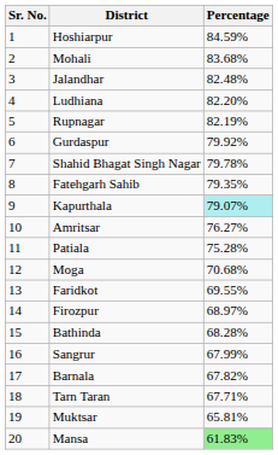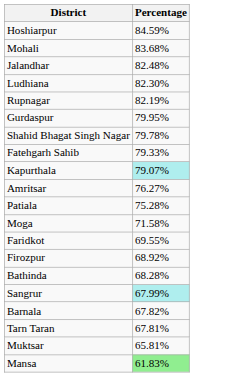- column: Sr. No. | 1 | 2 | 3 | 4 | 5 | 6 | 7 | 8 | 9 | 10 | 11 | 12 | 13 | 14 | 15 | 16 | 17 | 18 | 19 | 20
Ludhiana | Percentage: 82.20% -> 82.30%
Gurdaspur | Percentage: 79.92% -> 79.95%
Fatehgarh Sahib | Percentage: 79.35% -> 79.33%
Moga | Percentage: 70.68% -> 71.58%
Firozpur | Percentage: 68.97% -> 68.92%
Sangrur | Percentage: no background -> paleturquoise background
Tarn Taran | Percentage: 67.71% -> 67.81%
